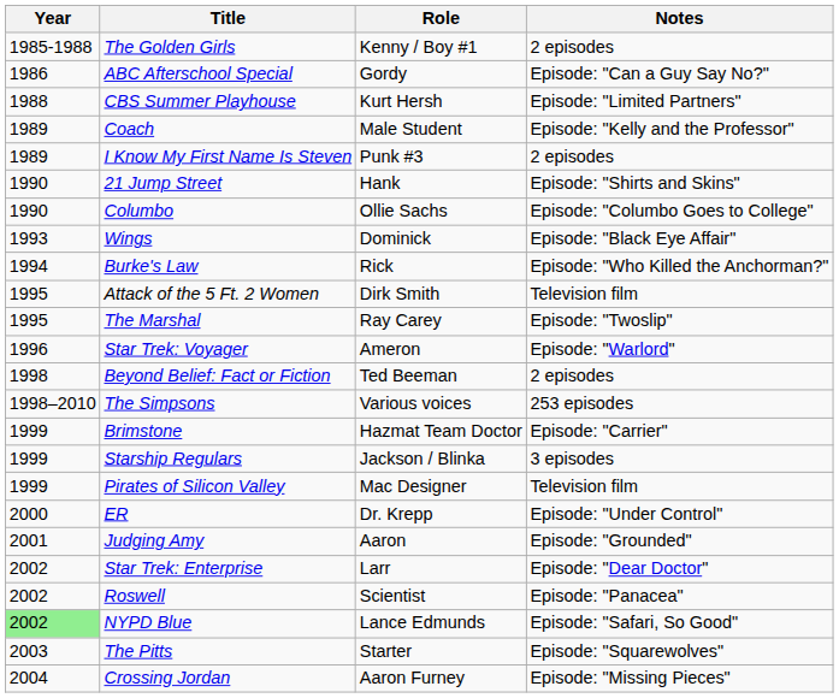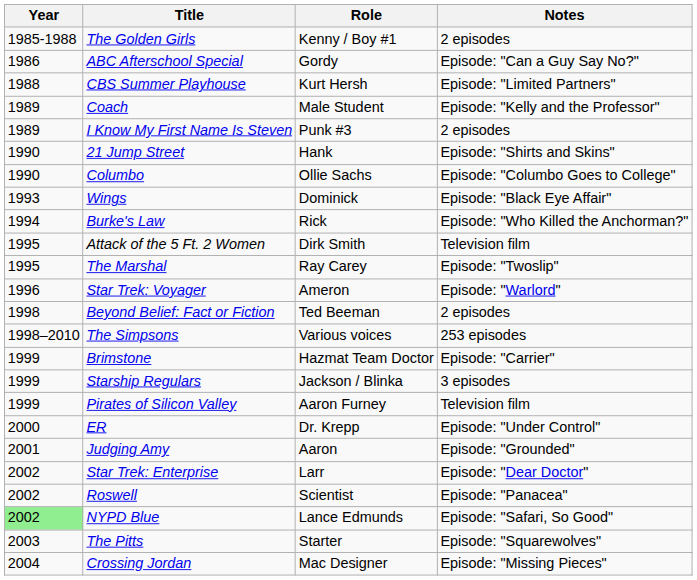Pirates of Silicon Valley | Role: Mac Designer -> Aaron Furney
Crossing Jordan | Role: Aaron Furney -> Mac Designer
